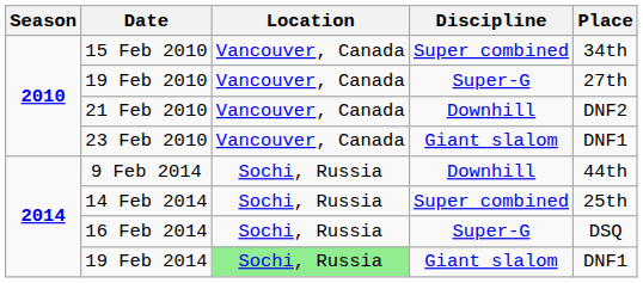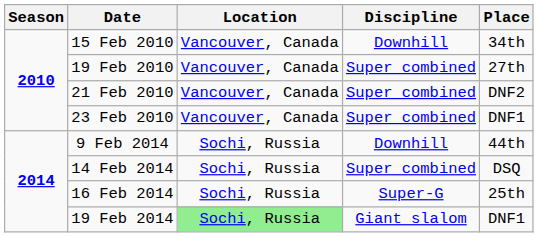15 Feb 2010 | Discipline: Super combined -> Downhill
19 Feb 2010 | Discipline: Super-G -> Super combined
21 Feb 2010 | Discipline: Downhill -> Super combined
23 Feb 2010 | Discipline: Giant slalom -> Super combined
14 Feb 2014 | Place: 25th -> DSQ
16 Feb 2014 | Place: DSQ -> 25th
